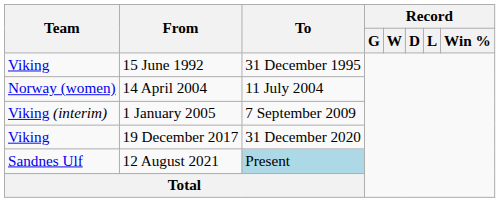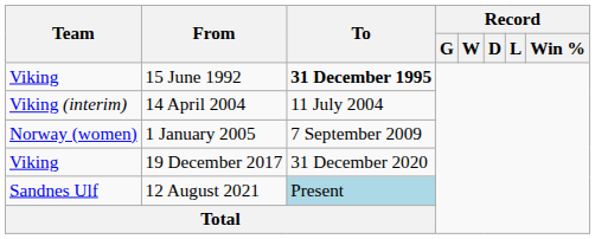15 June 1992 | To: normal -> bold
14 April 2004 | Team: Norway (women) -> Viking (interim)
1 January 2005 | Team: Viking (interim) -> Norway (women)
